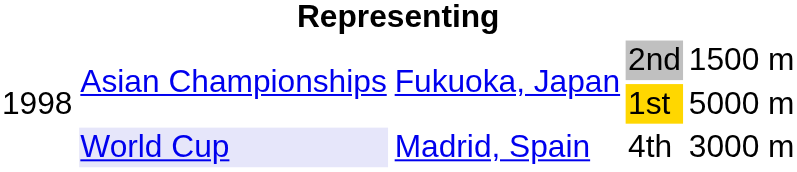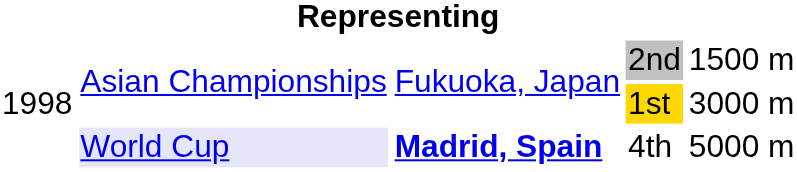1st | column 5: 5000 m -> 3000 m
4th | column 3: normal -> bold
4th | column 5: 3000 m -> 5000 m
